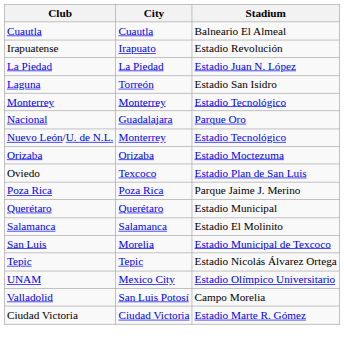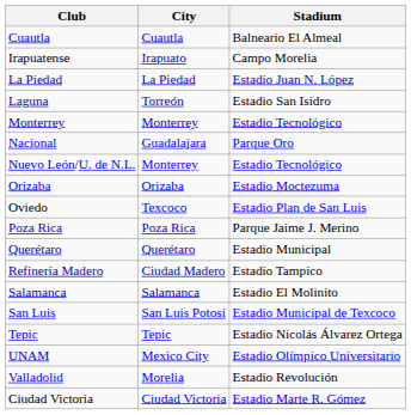Irapuatense | Stadium: Estadio Revolución -> Campo Morelia
+ row: Refinería Madero | Ciudad Madero | Estadio Tampico
San Luis | City: Morelia -> San Luis Potosí
Valladolid | City: San Luis Potosí -> Morelia
Valladolid | Stadium: Campo Morelia -> Estadio Revolución
